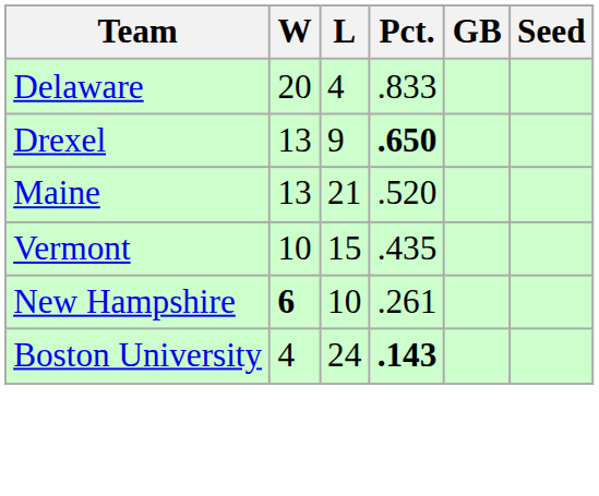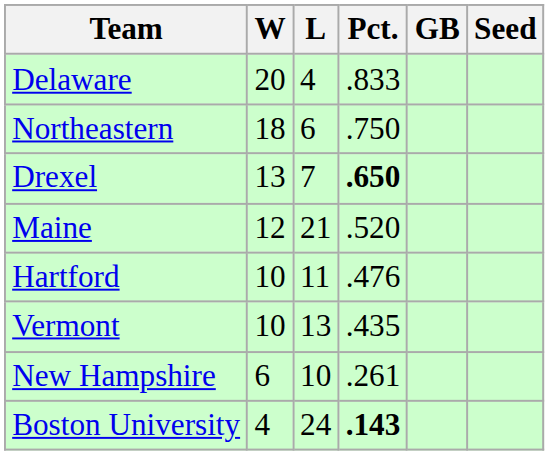+ row: Northeastern | 18 | 6 | .750
Drexel | L: 9 -> 7
Maine | W: 13 -> 12
+ row: Hartford | 10 | 11 | .476
Vermont | L: 15 -> 13
New Hampshire | W: bold -> normal
